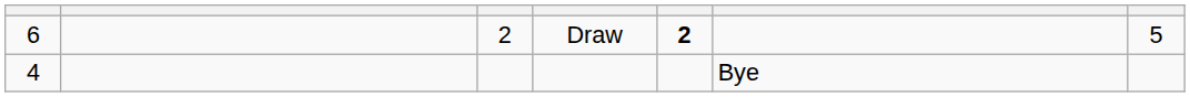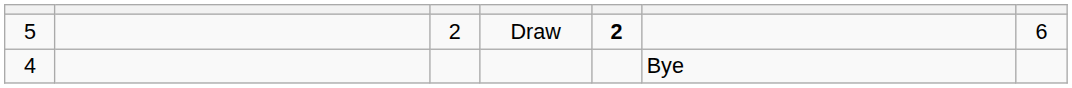Draw | column 1: 6 -> 5
Draw | column 7: 5 -> 6
